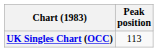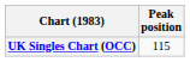UK Singles Chart (OCC) | Peak position: 113 -> 115
